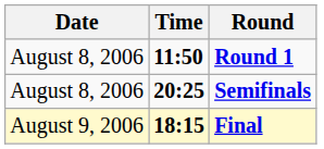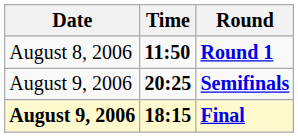Semifinals | Date: August 8, 2006 -> August 9, 2006
Final | Date: normal -> bold
